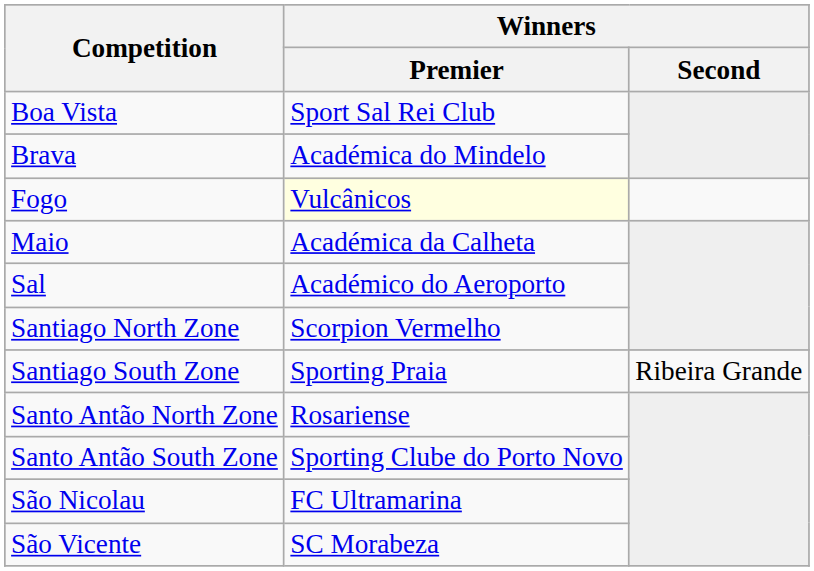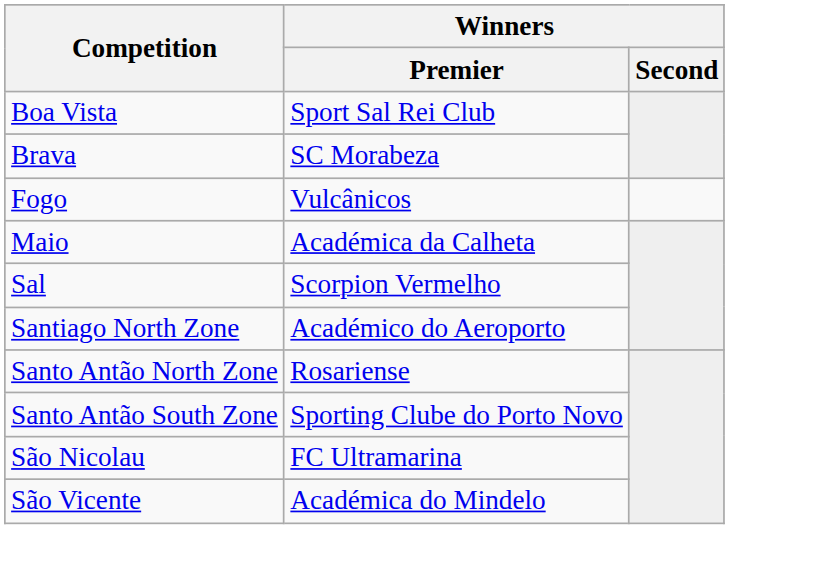Brava | Winners / Premier: Académica do Mindelo -> SC Morabeza
Fogo | Winners / Premier: lightyellow background -> no background
Sal | Winners / Premier: Académico do Aeroporto -> Scorpion Vermelho
Santiago North Zone | Winners / Premier: Scorpion Vermelho -> Académico do Aeroporto
- row: Santiago South Zone | Sporting Praia | Ribeira Grande
São Vicente | Winners / Premier: SC Morabeza -> Académica do Mindelo
